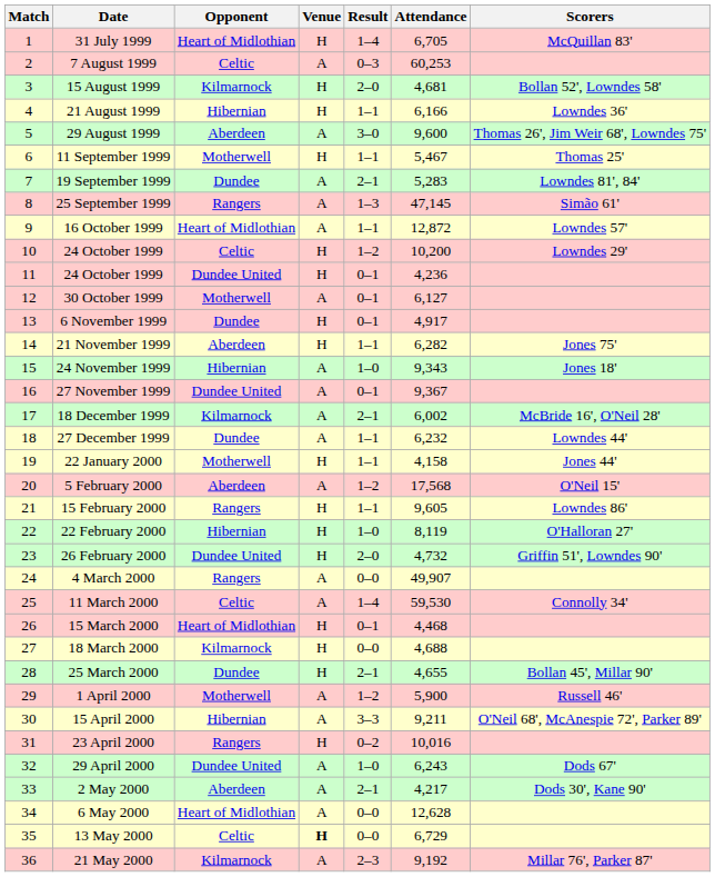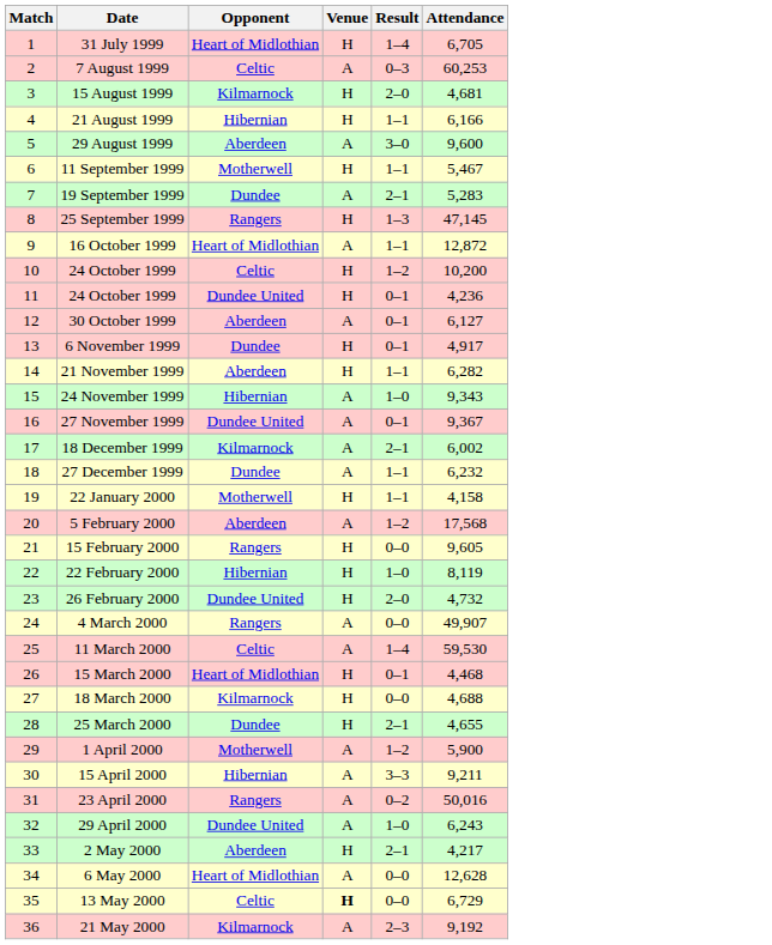- column: Scorers | McQuillan 83' | Bollan 52', Lowndes 58' | Lowndes 36' | Thomas 26', Jim Weir 68', Lowndes 75' | Thomas 25' | Lowndes 81', 84' | Simão 61' | Lowndes 57' | Lowndes 29' | Jones 75' | Jones 18' | McBride 16', O'Neil 28' | Lowndes 44' | Jones 44' | O'Neil 15' | Lowndes 86' | O'Halloran 27' | Griffin 51', Lowndes 90' | Connolly 34' | Bollan 45', Millar 90' | Russell 46' | O'Neil 68', McAnespie 72', Parker 89' | Dods 67' | Dods 30', Kane 90' | Millar 76', Parker 87'
25 September 1999 | Venue: A -> H
30 October 1999 | Opponent: Motherwell -> Aberdeen
15 February 2000 | Result: 1–1 -> 0–0
23 April 2000 | Venue: H -> A
23 April 2000 | Attendance: 10,016 -> 50,016
2 May 2000 | Venue: A -> H
